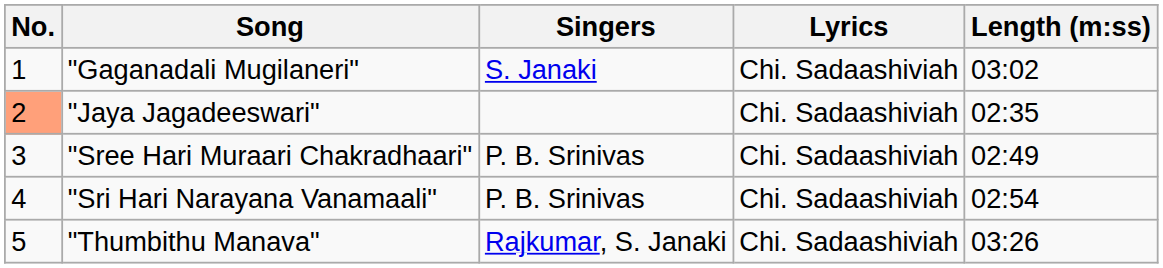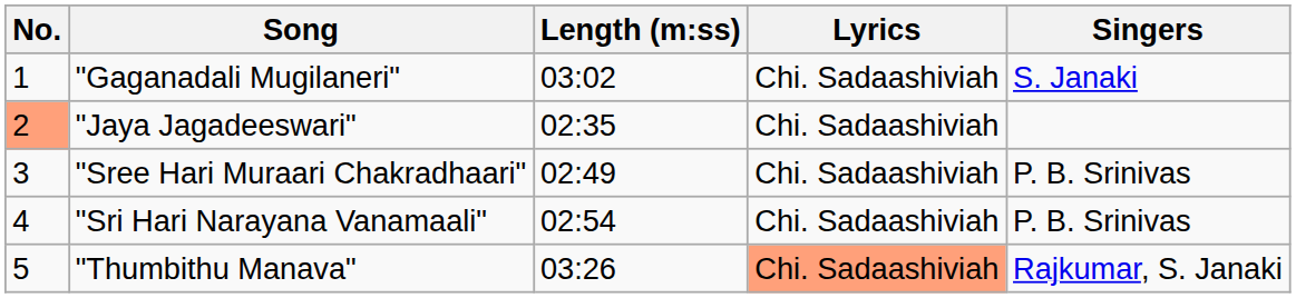columns swapped: Singers <-> Length (m:ss)
"Thumbithu Manava" | Lyrics: no background -> lightsalmon background
